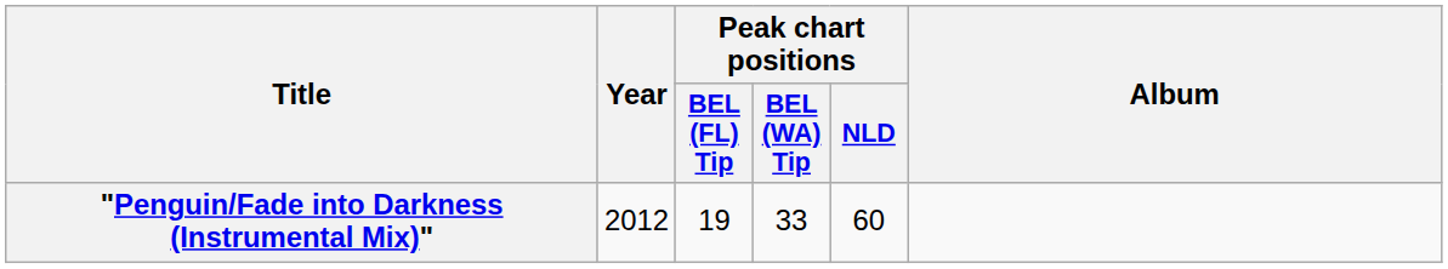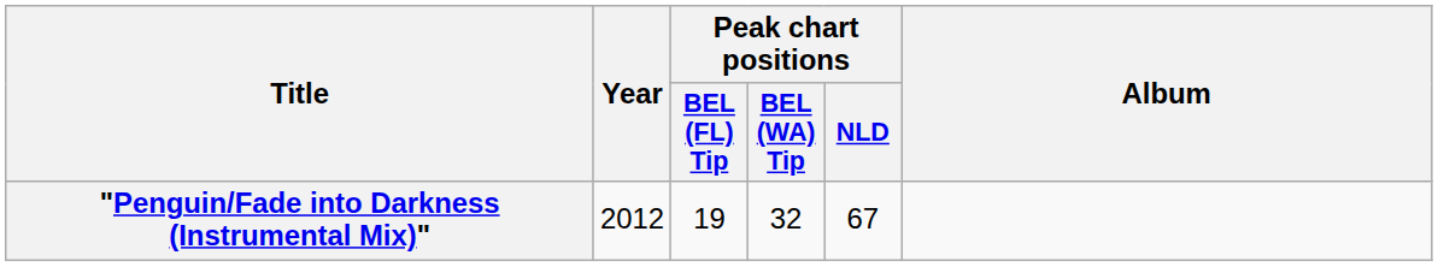"Penguin/Fade into Darkness (Instrumental Mix)" | Peak chart positions / BEL (WA) Tip: 33 -> 32
"Penguin/Fade into Darkness (Instrumental Mix)" | Peak chart positions / NLD: 60 -> 67
